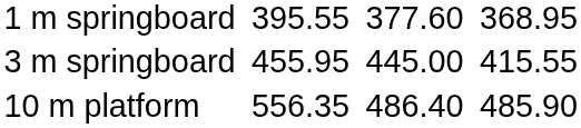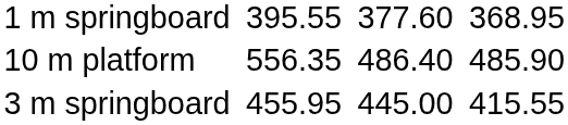rows swapped: 3 m springboard <-> 10 m platform
